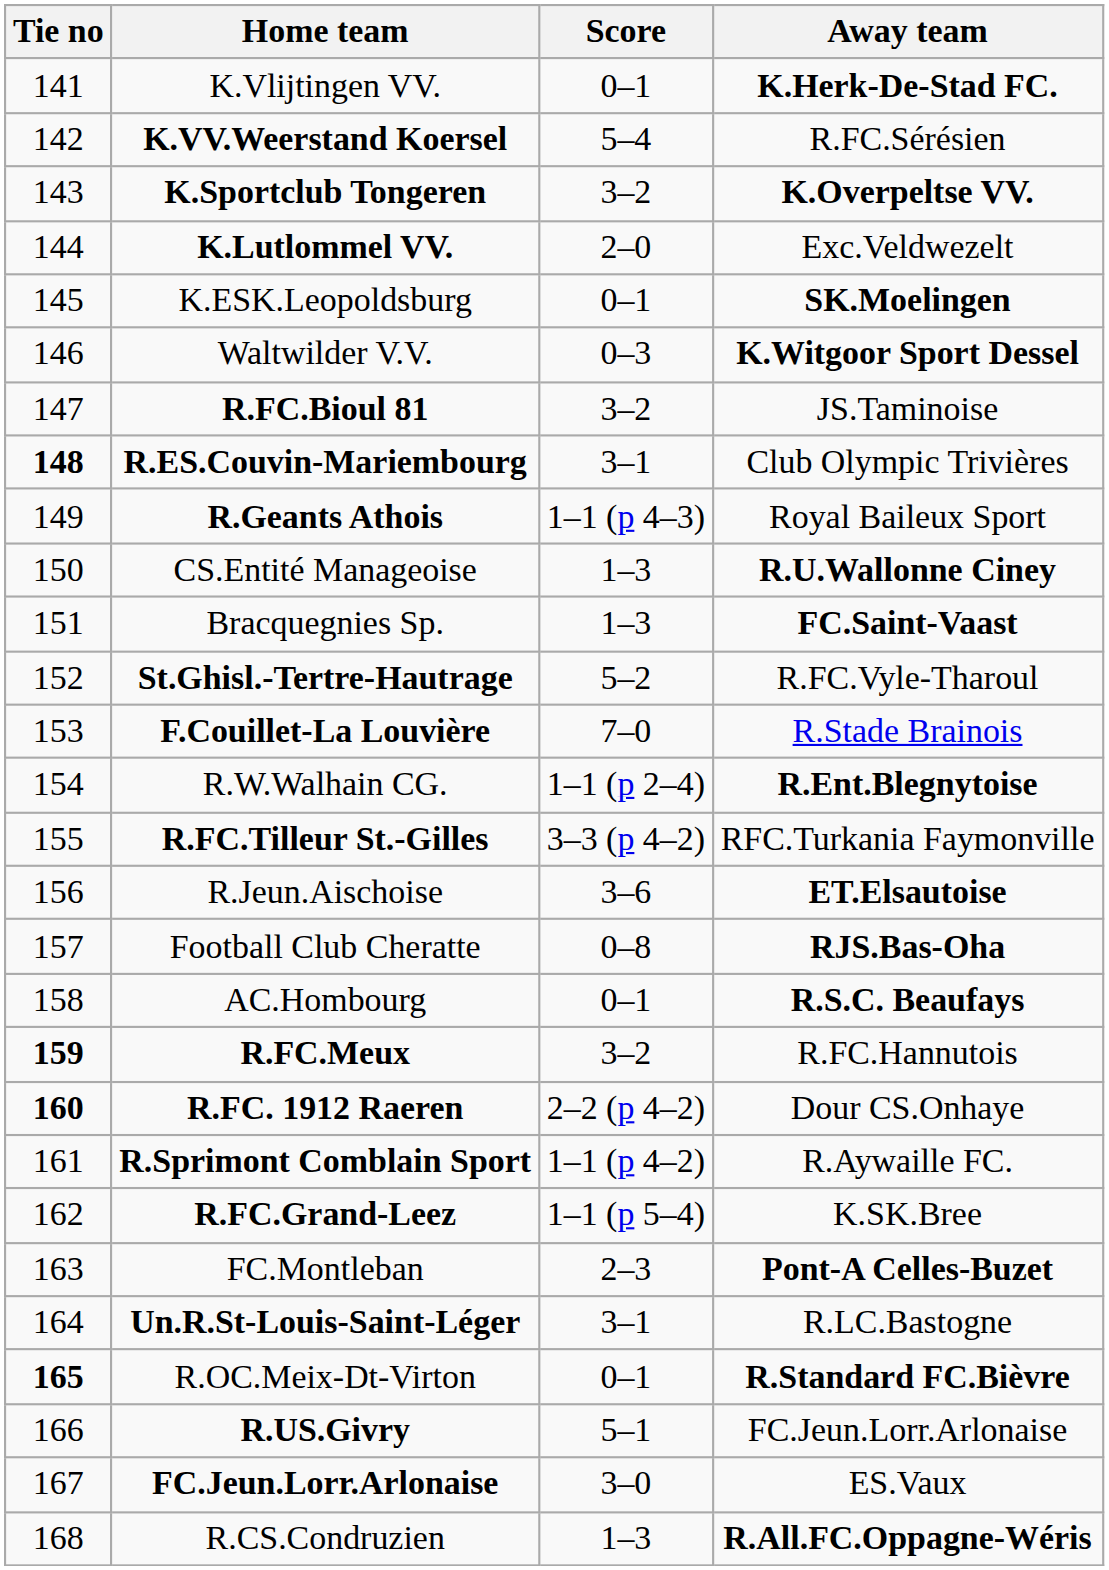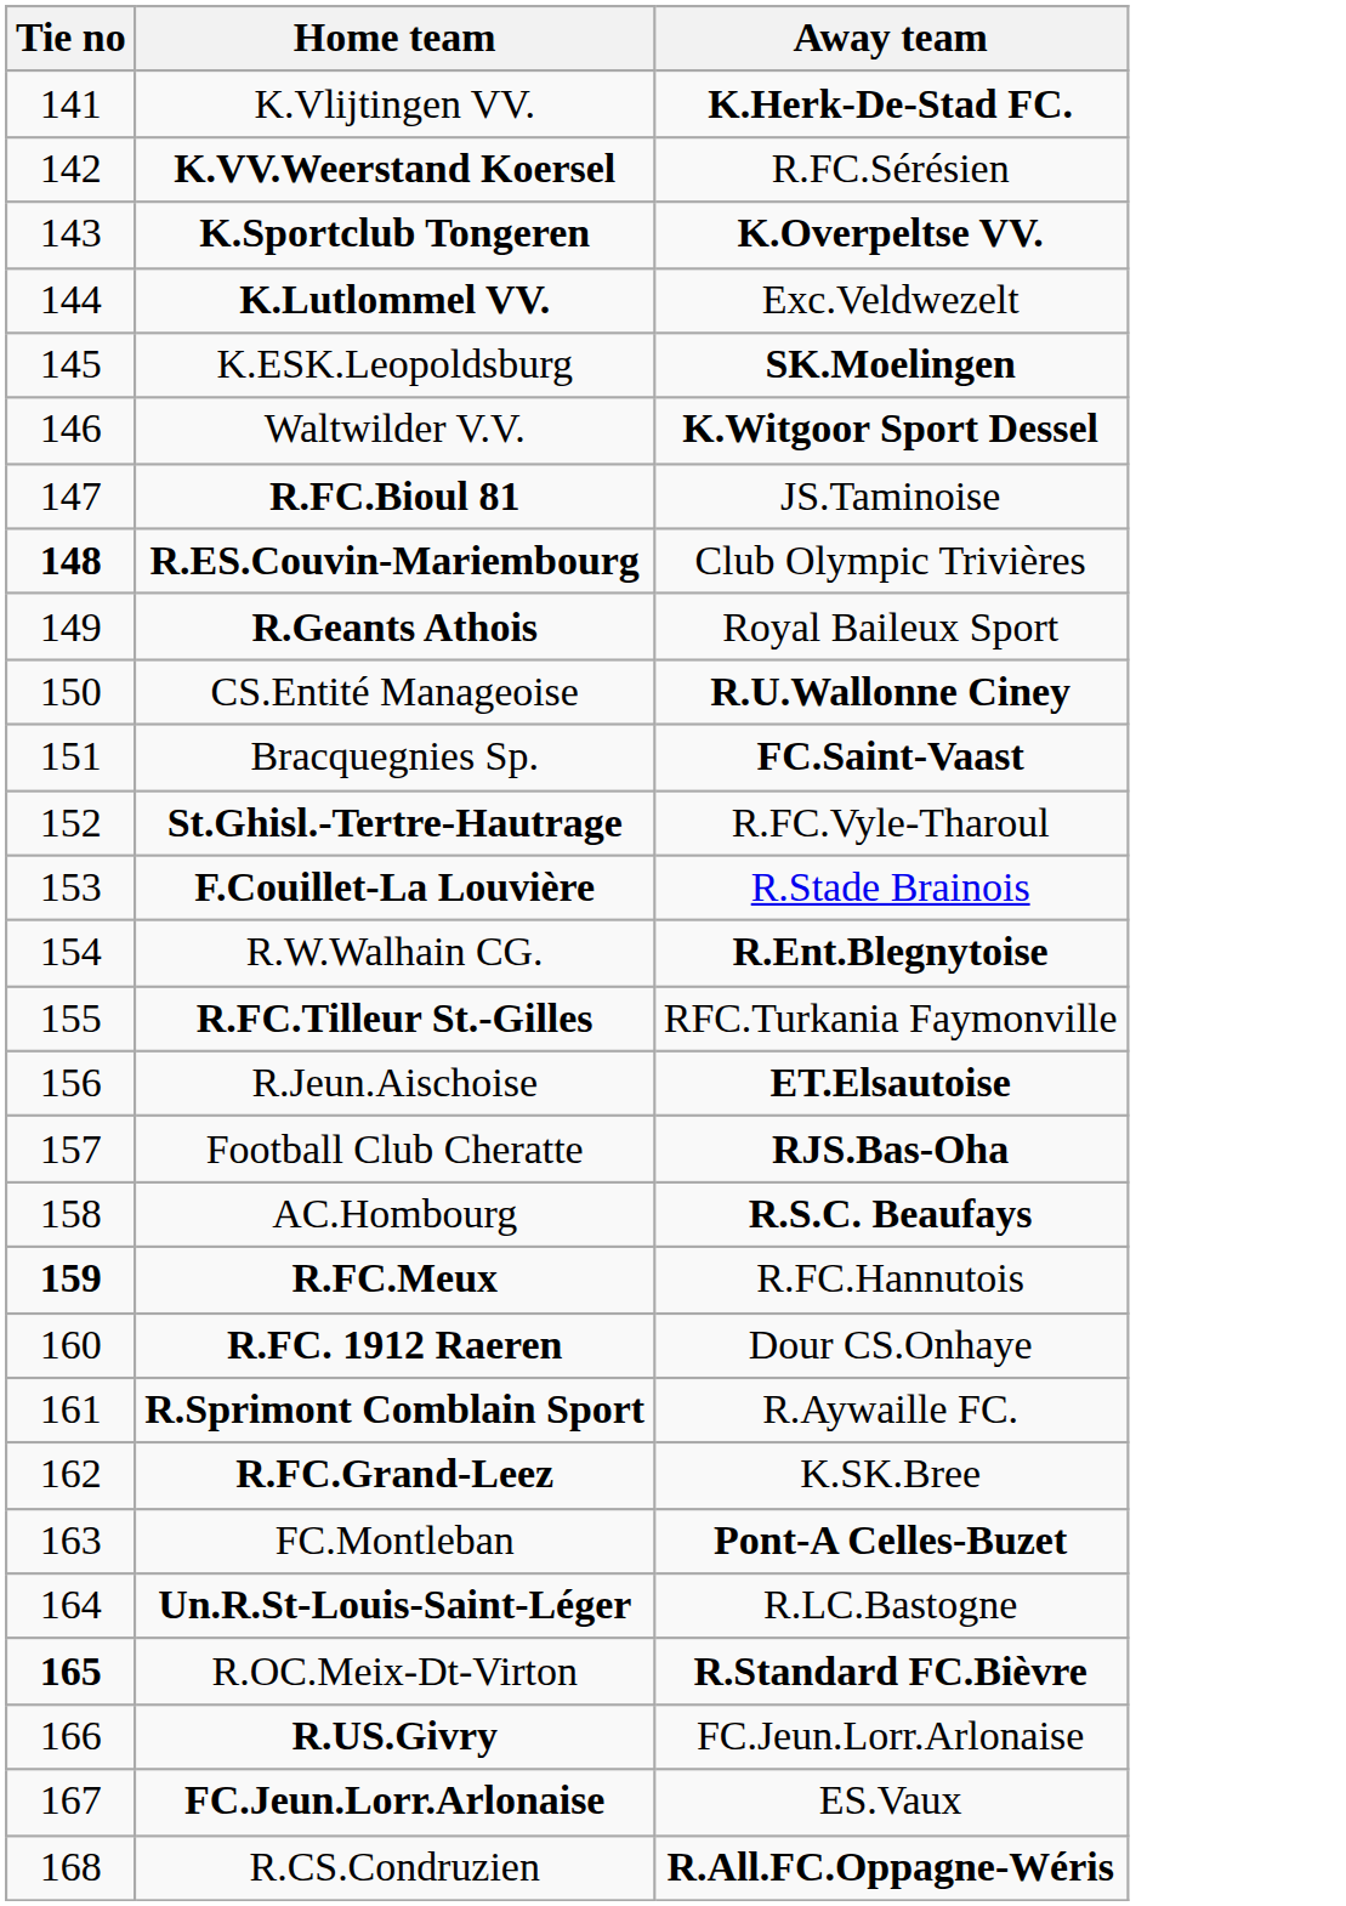- column: Score | 0–1 | 5–4 | 3–2 | 2–0 | 0–1 | 0–3 | 3–2 | 3–1 | 1–1 (p 4–3) | 1–3 | 1–3 | 5–2 | 7–0 | 1–1 (p 2–4) | 3–3 (p 4–2) | 3–6 | 0–8 | 0–1 | 3–2 | 2–2 (p 4–2) | 1–1 (p 4–2) | 1–1 (p 5–4) | 2–3 | 3–1 | 0–1 | 5–1 | 3–0 | 1–3
R.FC. 1912 Raeren | Tie no: bold -> normal
